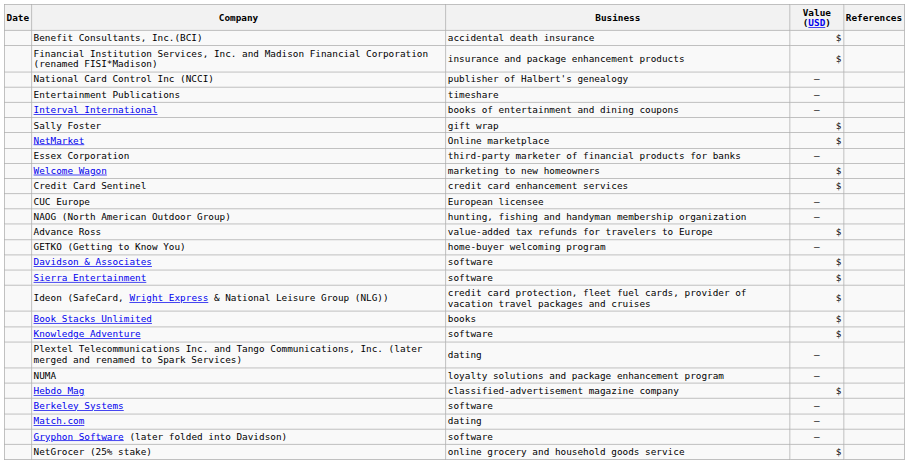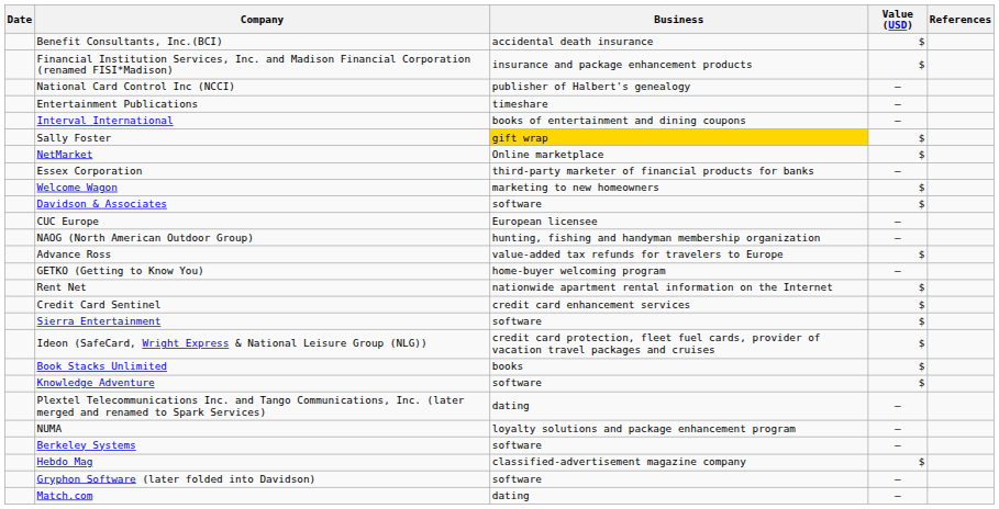Sally Foster | Business: no background -> gold background
rows swapped: Credit Card Sentinel <-> Davidson & Associates
+ row: Rent Net | nationwide apartment rental information on the Internet | $
rows swapped: Hebdo Mag <-> Berkeley Systems
rows swapped: Gryphon Software (later folded into Davidson) <-> Match.com
- row: NetGrocer (25% stake) | online grocery and household goods service | $
